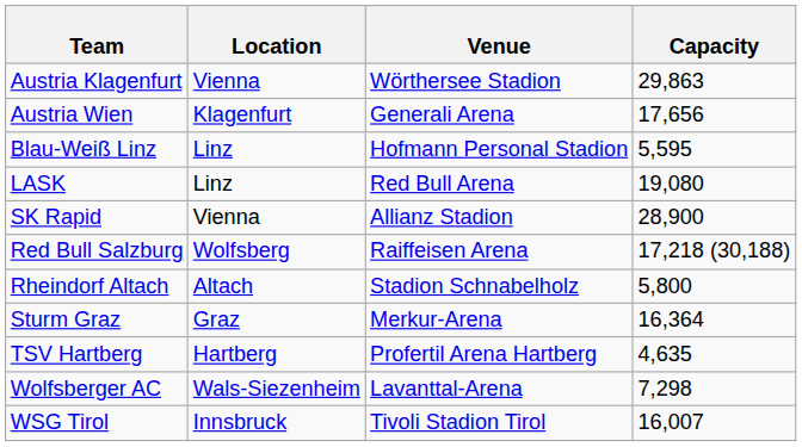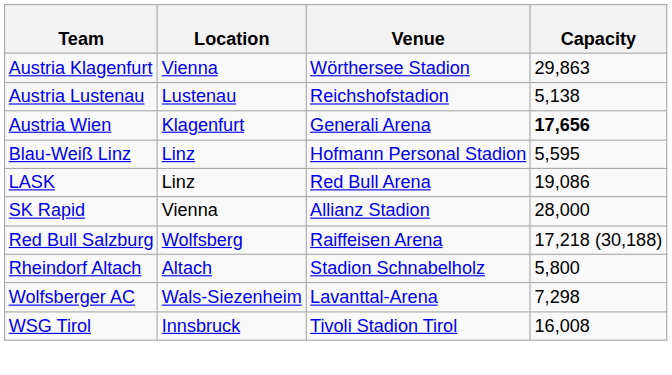+ row: Austria Lustenau | Lustenau | Reichshofstadion | 5,138
Austria Wien | Capacity: normal -> bold
LASK | Capacity: 19,080 -> 19,086
SK Rapid | Capacity: 28,900 -> 28,000
- row: Sturm Graz | Graz | Merkur-Arena | 16,364
- row: TSV Hartberg | Hartberg | Profertil Arena Hartberg | 4,635
WSG Tirol | Capacity: 16,007 -> 16,008
